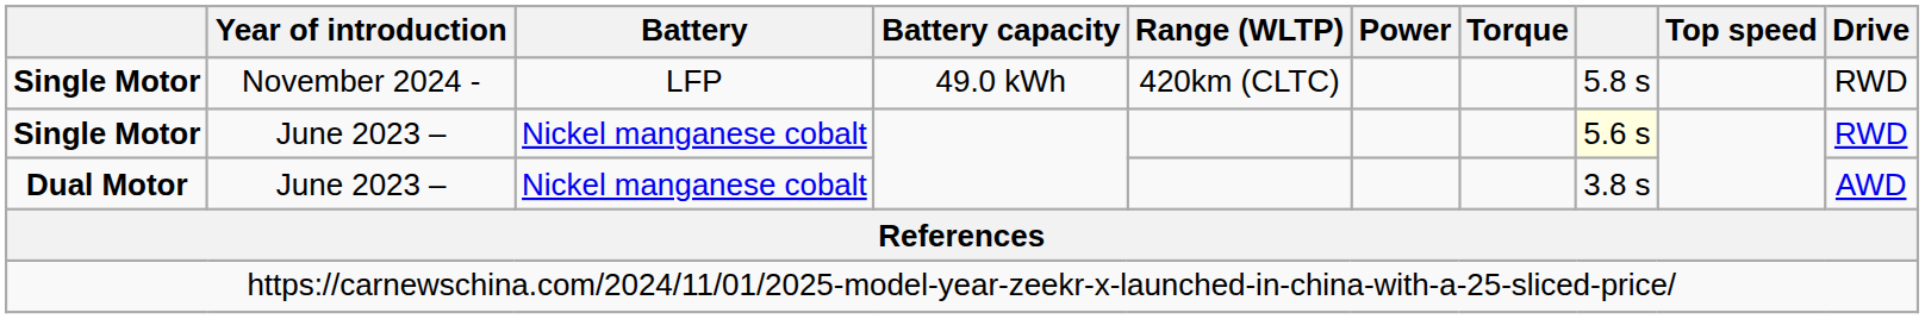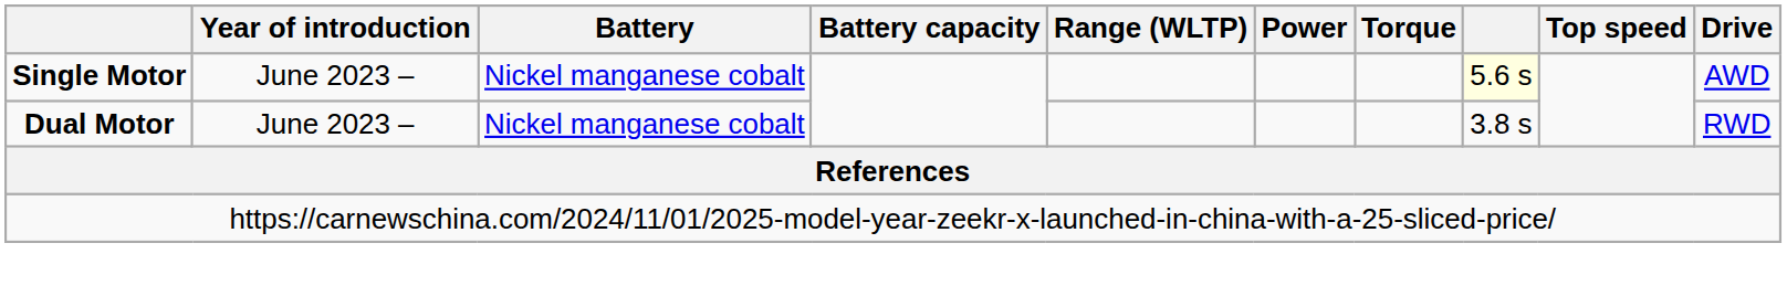- row: Single Motor | November 2024 - | LFP | 49.0 kWh | 420km (CLTC) | 5.8 s | RWD
Single Motor / June 2023 – | Drive: RWD -> AWD
Dual Motor | Drive: AWD -> RWD
